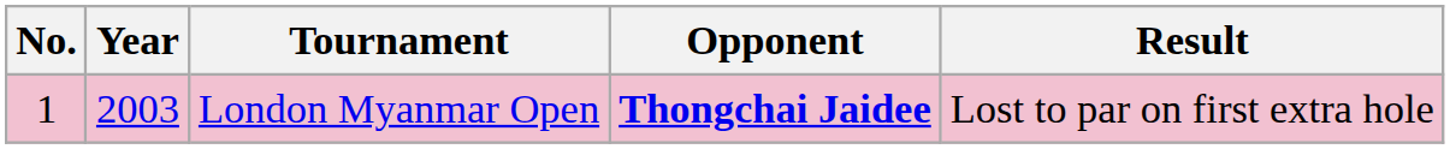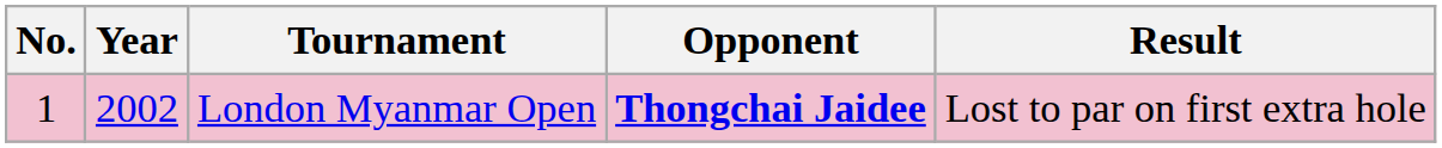London Myanmar Open | Year: 2003 -> 2002
